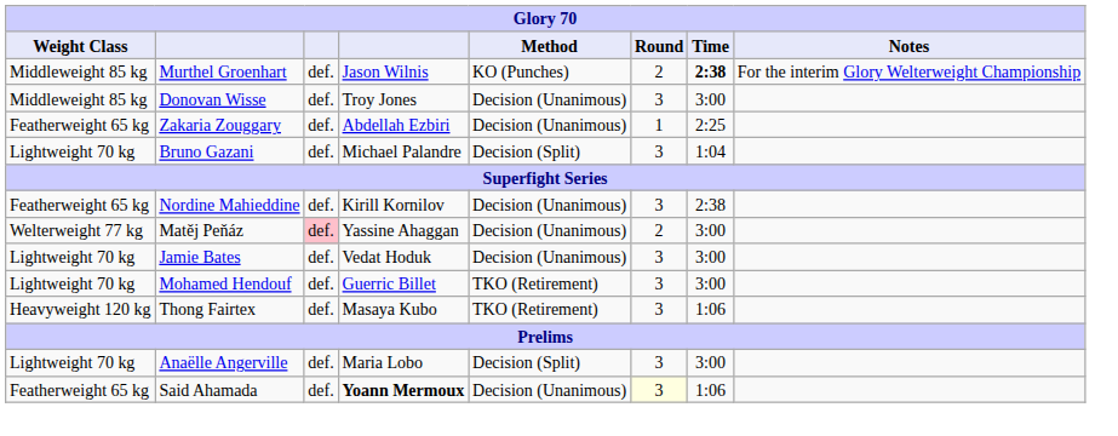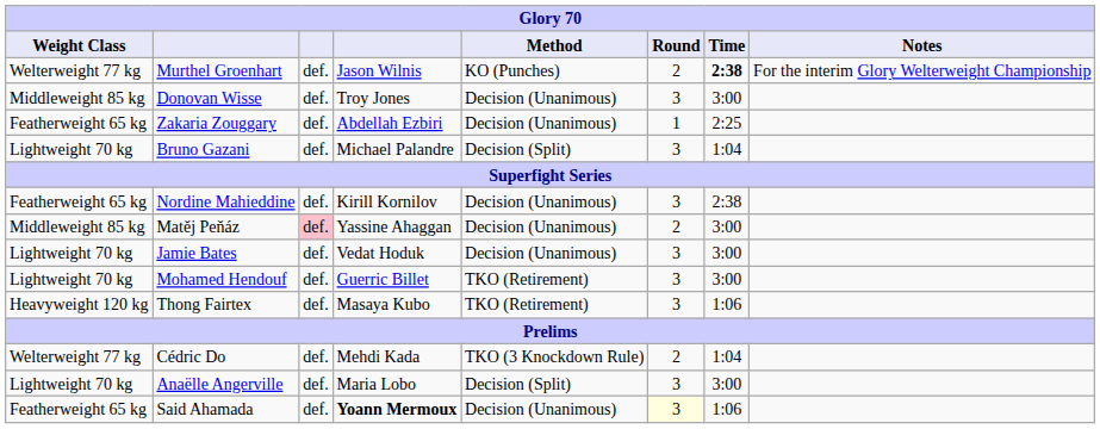Murthel Groenhart | Weight Class: Middleweight 85 kg -> Welterweight 77 kg
Matěj Peňáz | Weight Class: Welterweight 77 kg -> Middleweight 85 kg
+ row: Welterweight 77 kg | Cédric Do | def. | Mehdi Kada | TKO (3 Knockdown Rule) | 2 | 1:04
